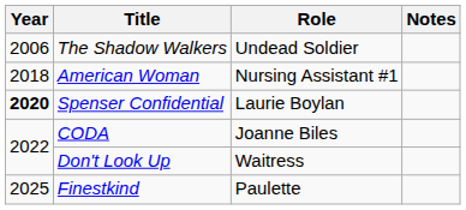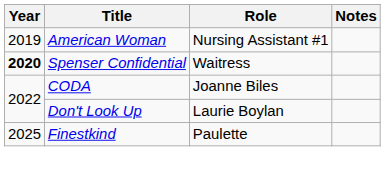- row: 2006 | The Shadow Walkers | Undead Soldier
American Woman | Year: 2018 -> 2019
Spenser Confidential | Role: Laurie Boylan -> Waitress
Don't Look Up | Role: Waitress -> Laurie Boylan
